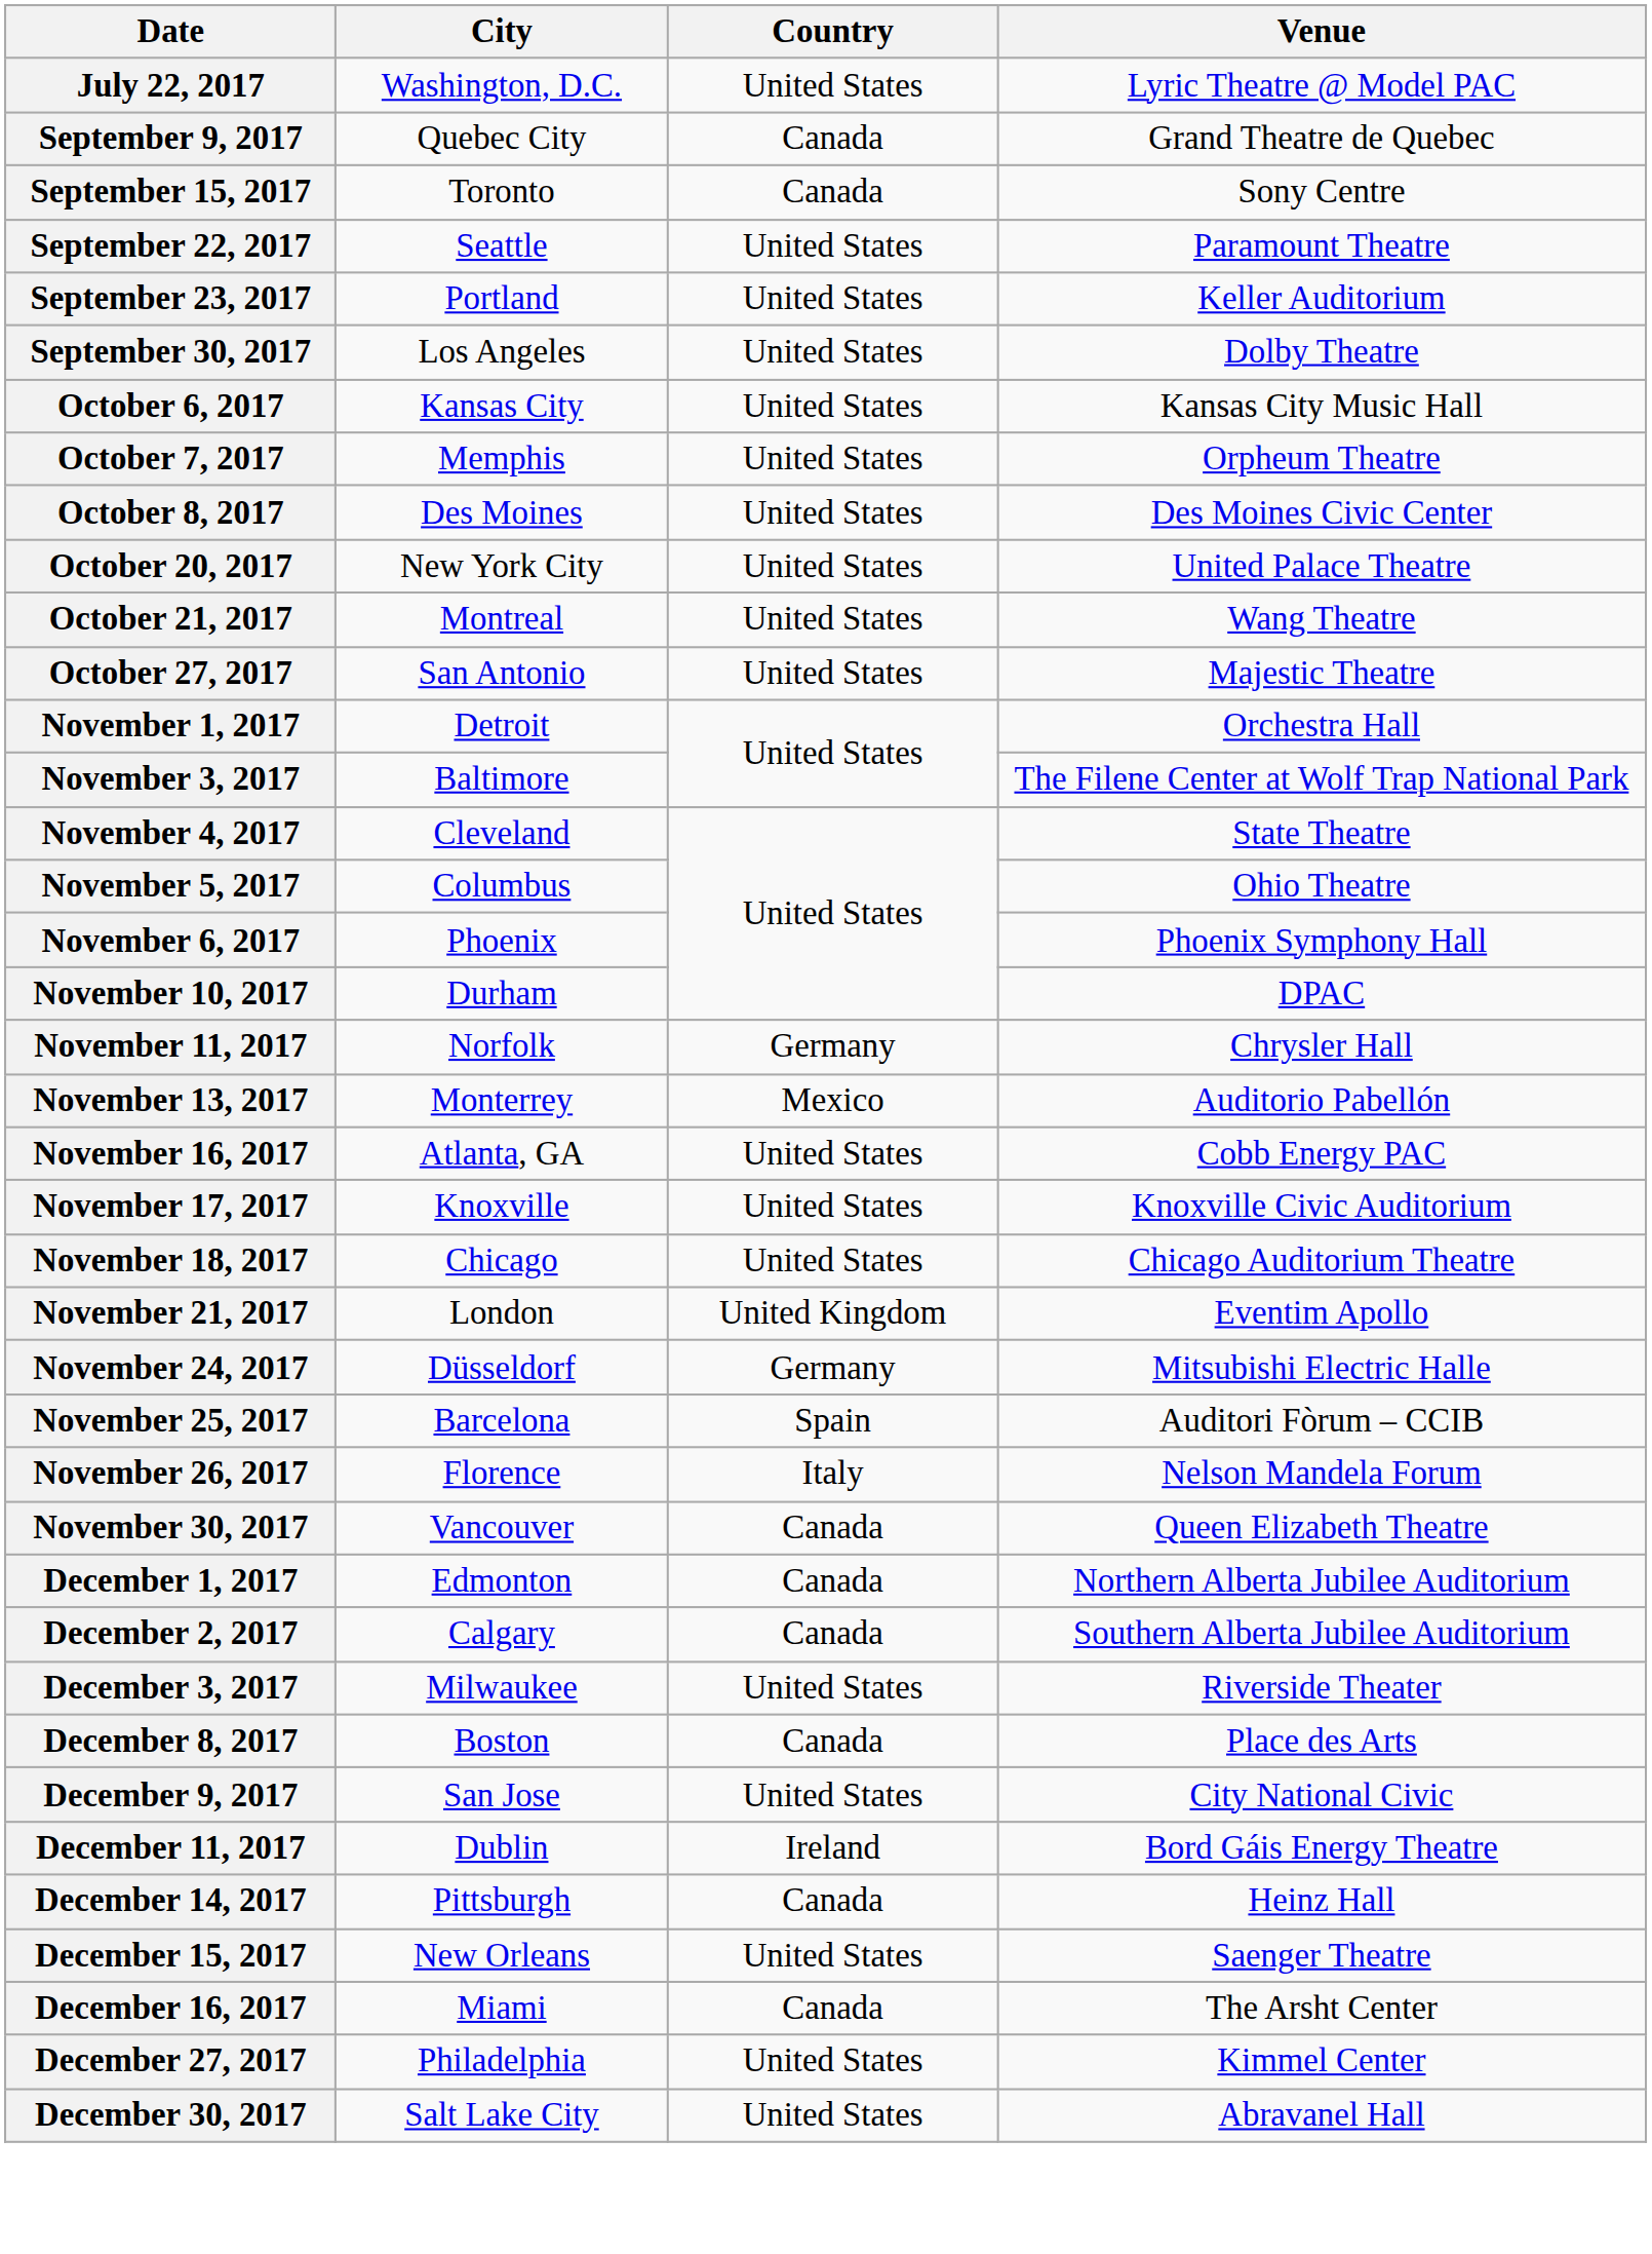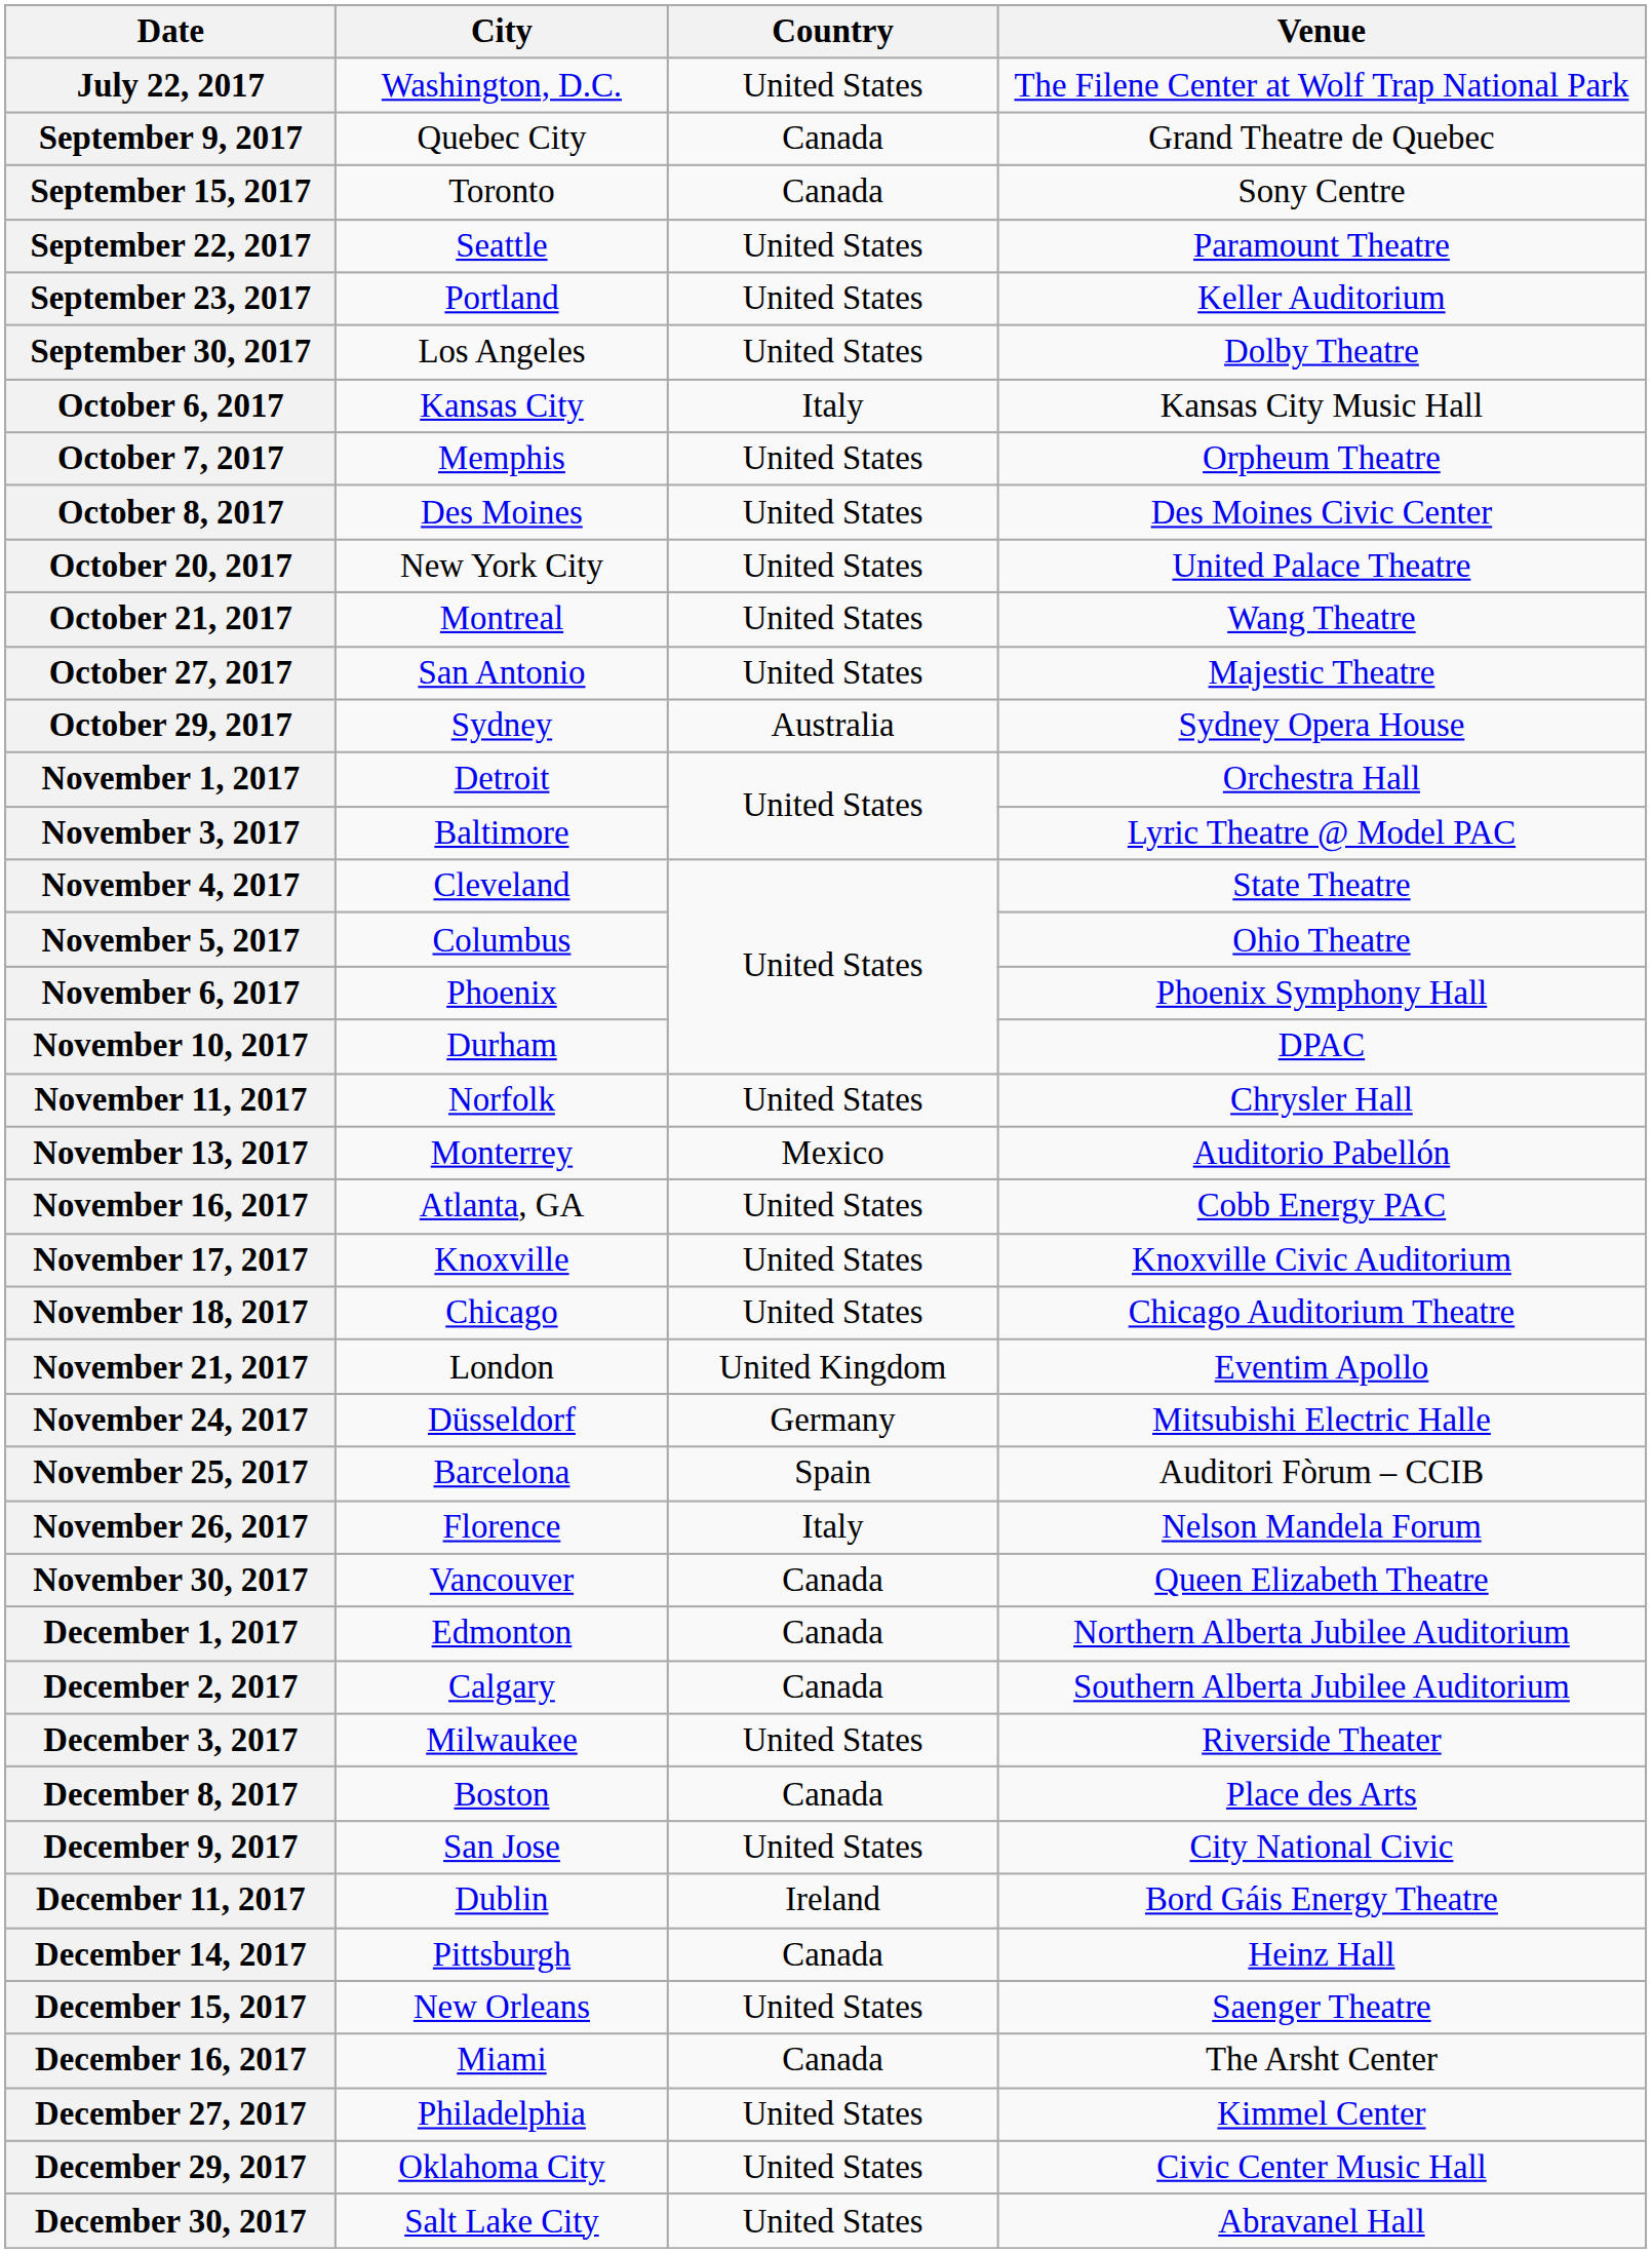July 22, 2017 | Venue: Lyric Theatre @ Model PAC -> The Filene Center at Wolf Trap National Park
October 6, 2017 | Country: United States -> Italy
+ row: October 29, 2017 | Sydney | Australia | Sydney Opera House
November 3, 2017 | Venue: The Filene Center at Wolf Trap National Park -> Lyric Theatre @ Model PAC
November 11, 2017 | Country: Germany -> United States
+ row: December 29, 2017 | Oklahoma City | United States | Civic Center Music Hall
